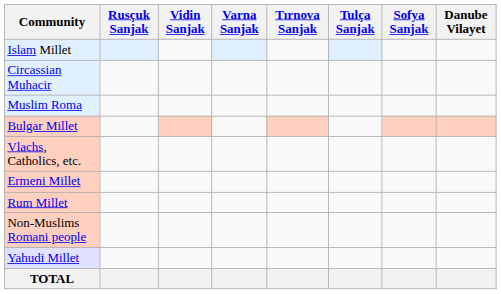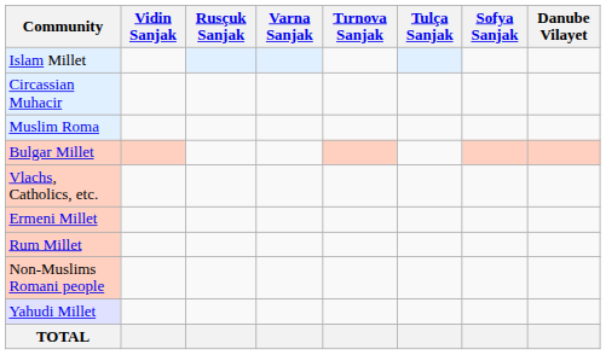columns swapped: Rusçuk Sanjak <-> Vidin Sanjak
